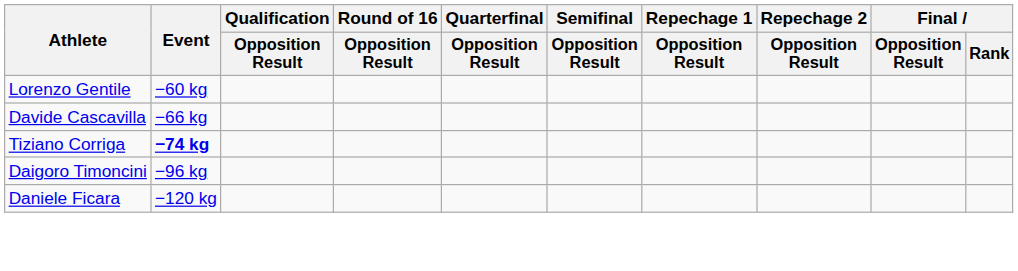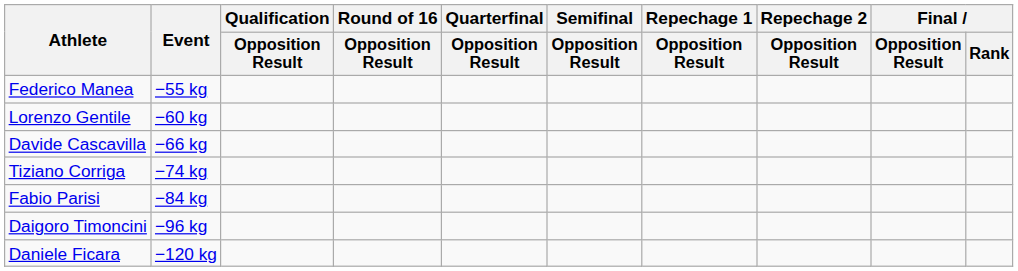+ row: Federico Manea | −55 kg
Tiziano Corriga | Event: bold -> normal
+ row: Fabio Parisi | −84 kg
